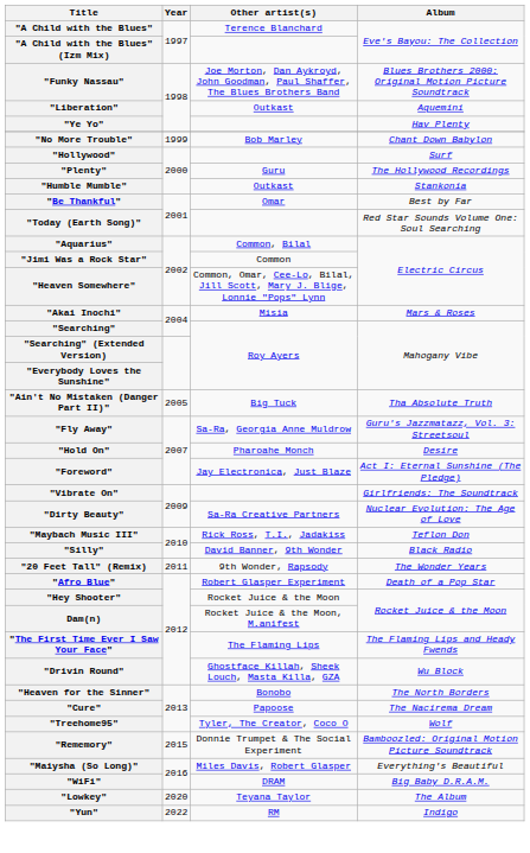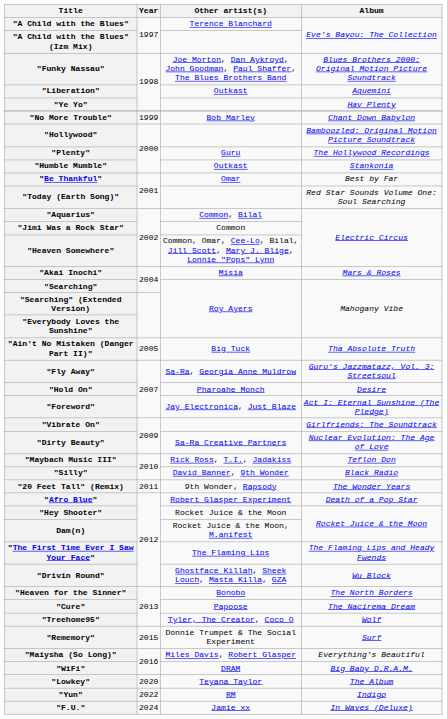"Hollywood" | Album: Surf -> Bamboozled: Original Motion Picture Soundtrack
"Rememory" | Album: Bamboozled: Original Motion Picture Soundtrack -> Surf
+ row: "F.U." | 2024 | Jamie xx | In Waves (Deluxe)
